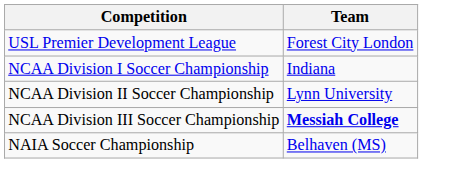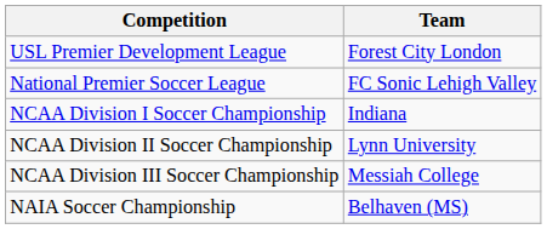+ row: National Premier Soccer League | FC Sonic Lehigh Valley
NCAA Division III Soccer Championship | Team: bold -> normal
